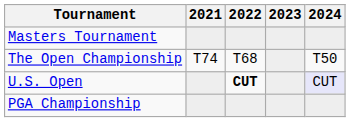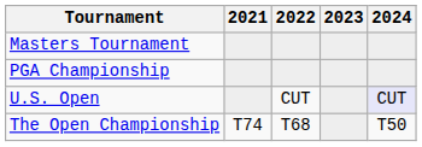rows swapped: PGA Championship <-> The Open Championship
U.S. Open | 2022: bold -> normal
